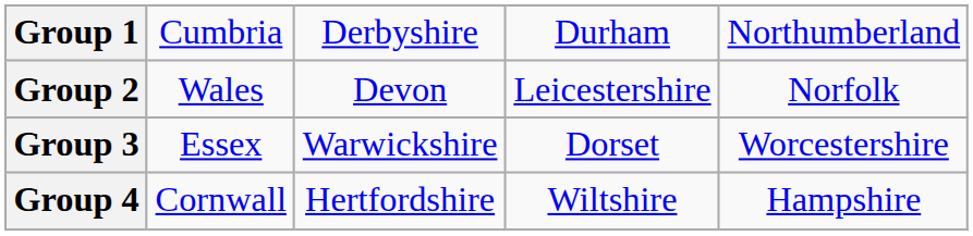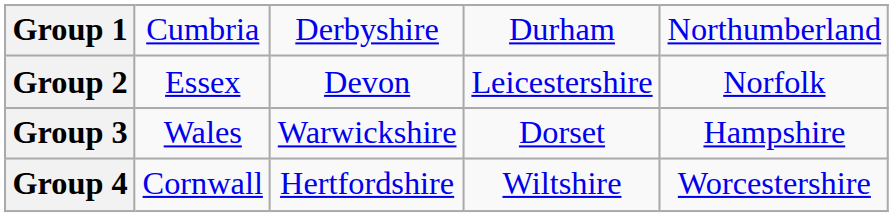Group 2 | column 2: Wales -> Essex
Group 3 | column 2: Essex -> Wales
Group 3 | column 5: Worcestershire -> Hampshire
Group 4 | column 5: Hampshire -> Worcestershire
